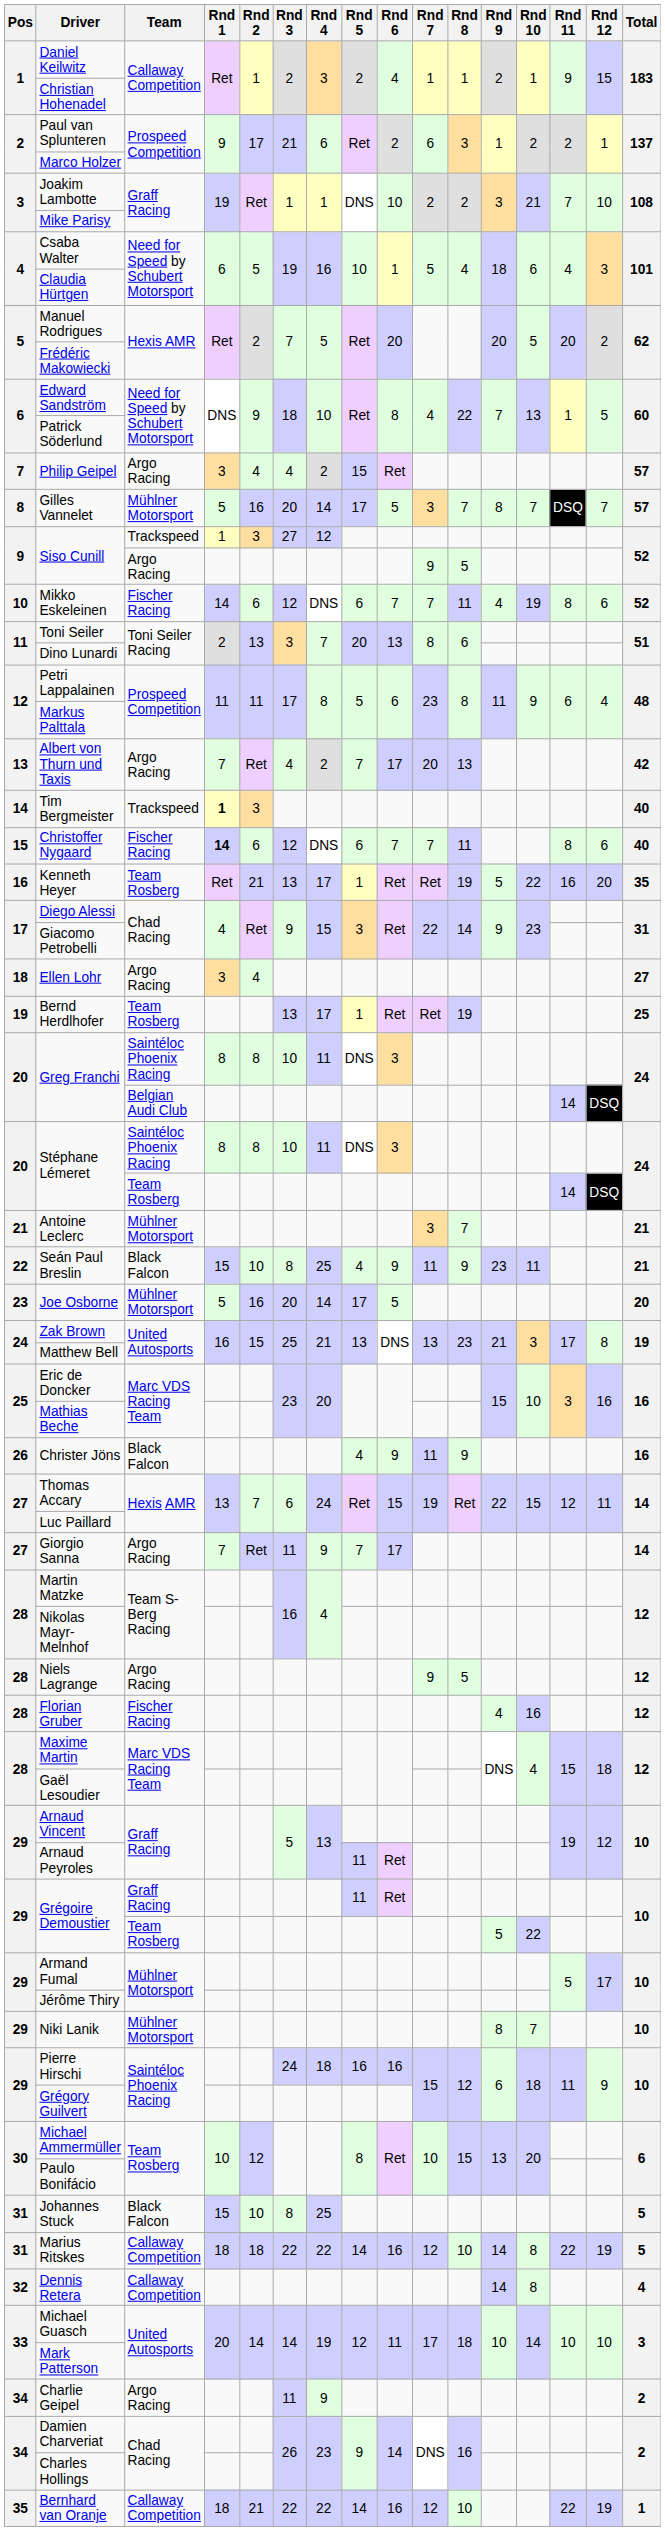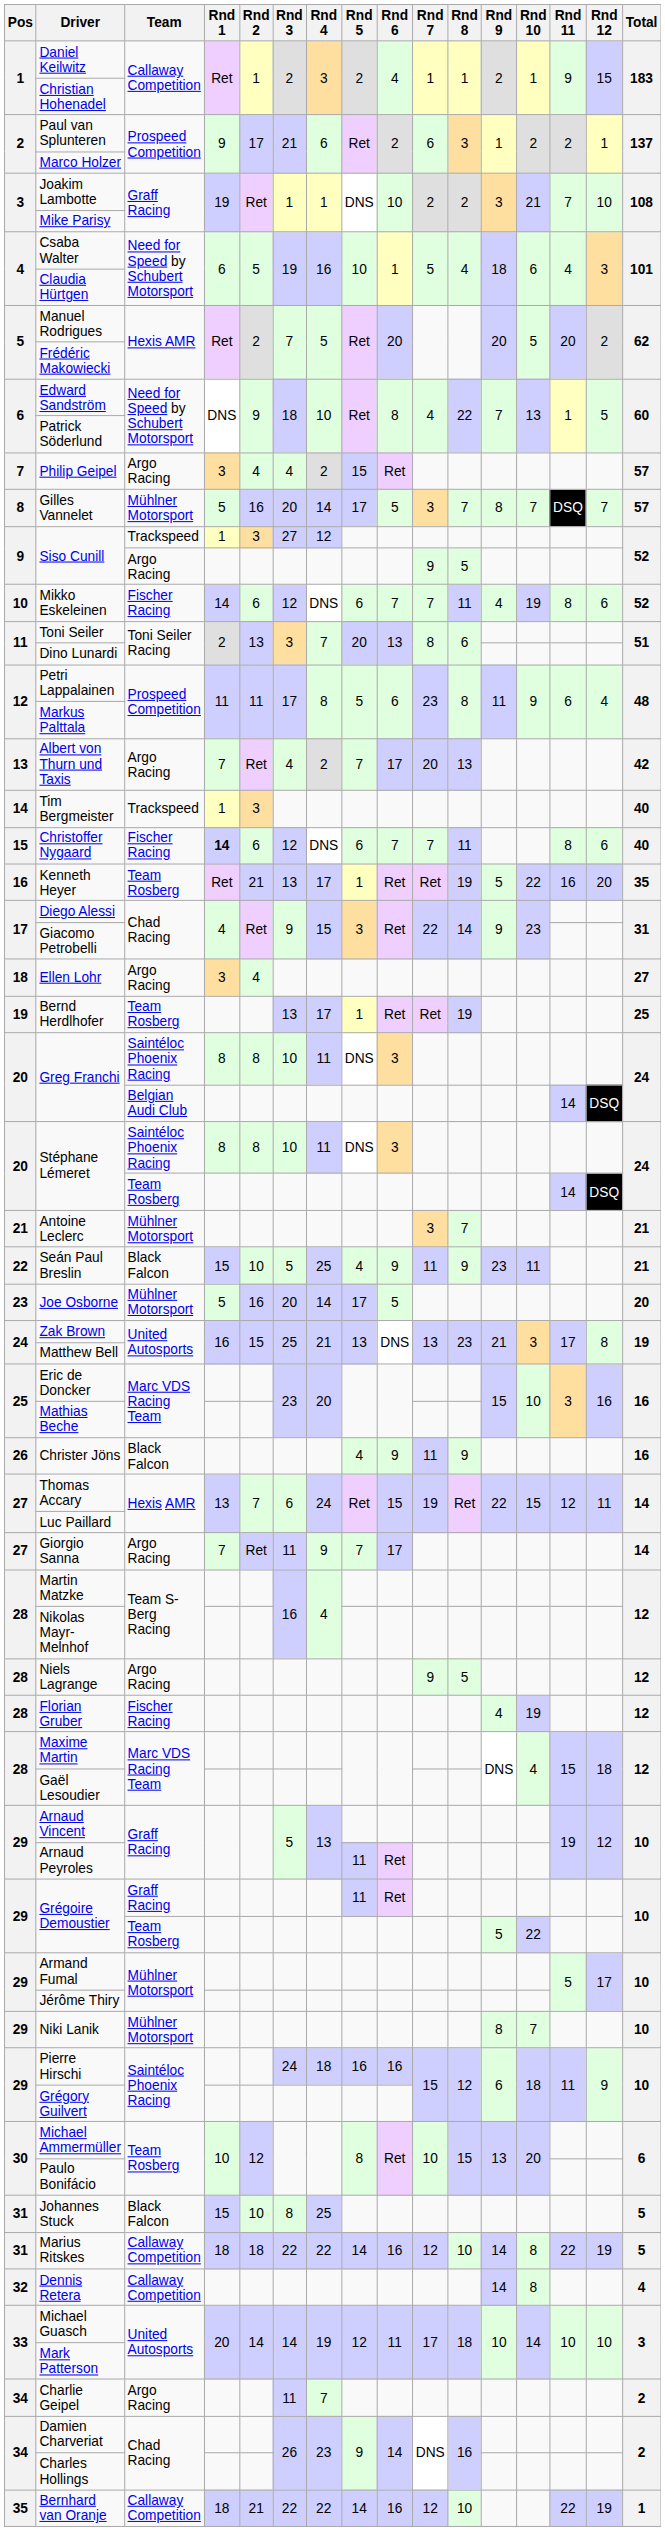Tim Bergmeister | Rnd 1: bold -> normal
Seán Paul Breslin | Rnd 3: 8 -> 5
Florian Gruber | Rnd 10: 16 -> 19
Charlie Geipel | Rnd 4: 9 -> 7
